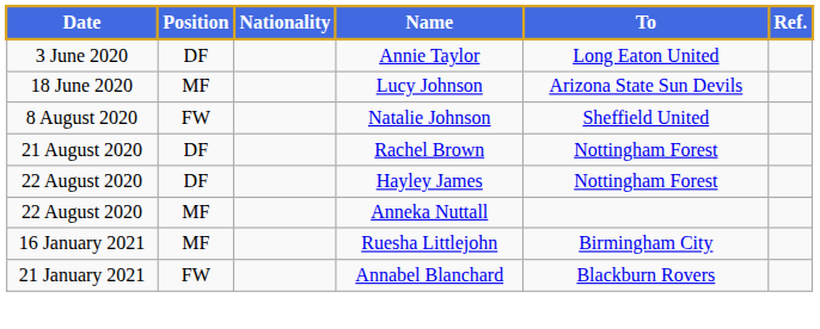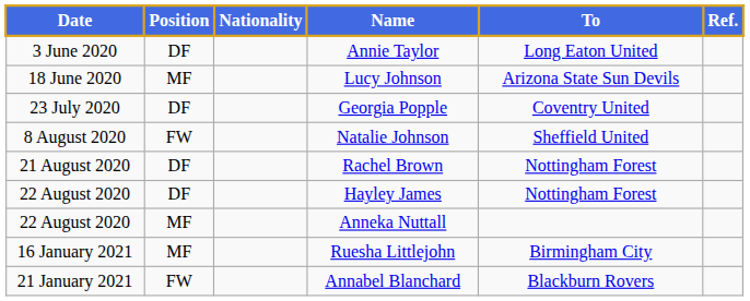+ row: 23 July 2020 | DF | Georgia Popple | Coventry United
